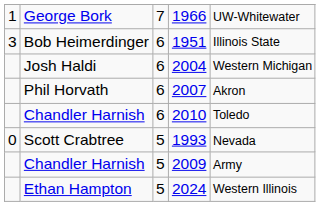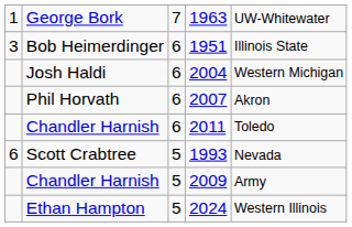George Bork | column 4: 1966 -> 1963
Chandler Harnish / 6 | column 4: 2010 -> 2011
Scott Crabtree | column 1: 0 -> 6
